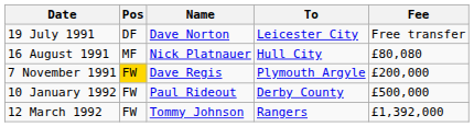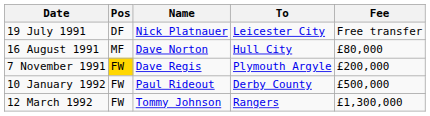19 July 1991 | Name: Dave Norton -> Nick Platnauer
16 August 1991 | Name: Nick Platnauer -> Dave Norton
16 August 1991 | Fee: £80,080 -> £80,000
12 March 1992 | Fee: £1,392,000 -> £1,300,000
